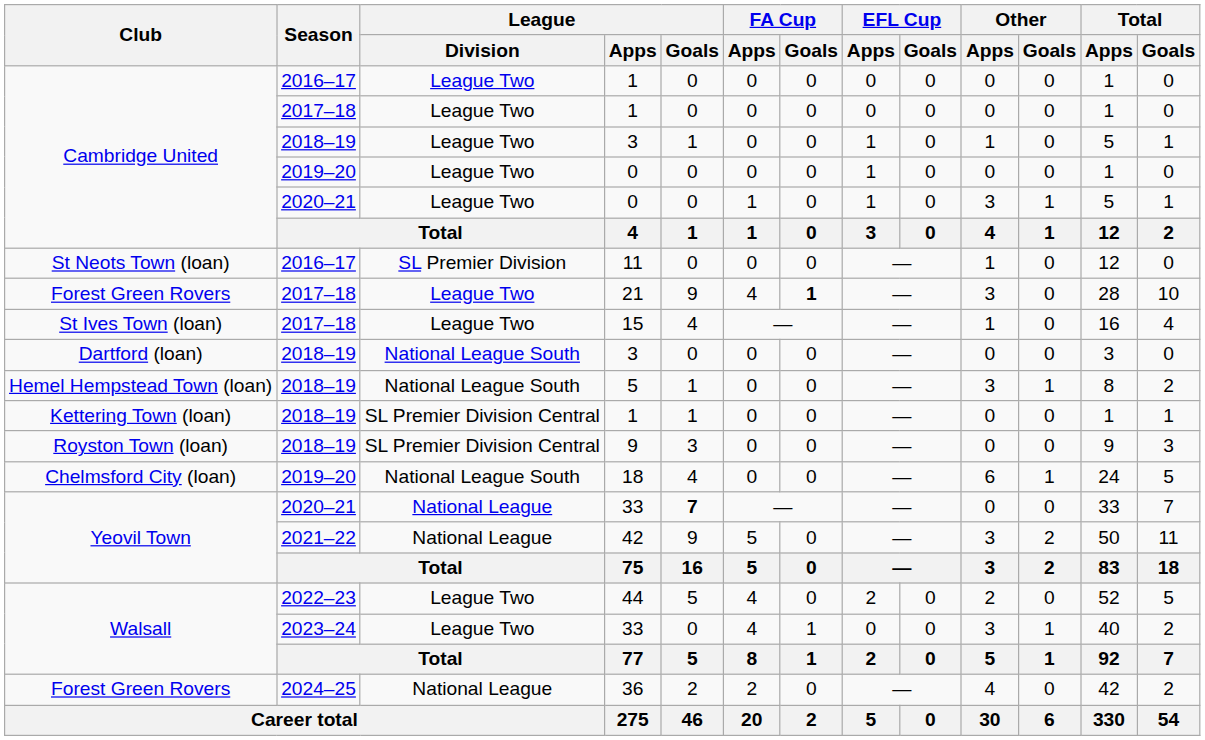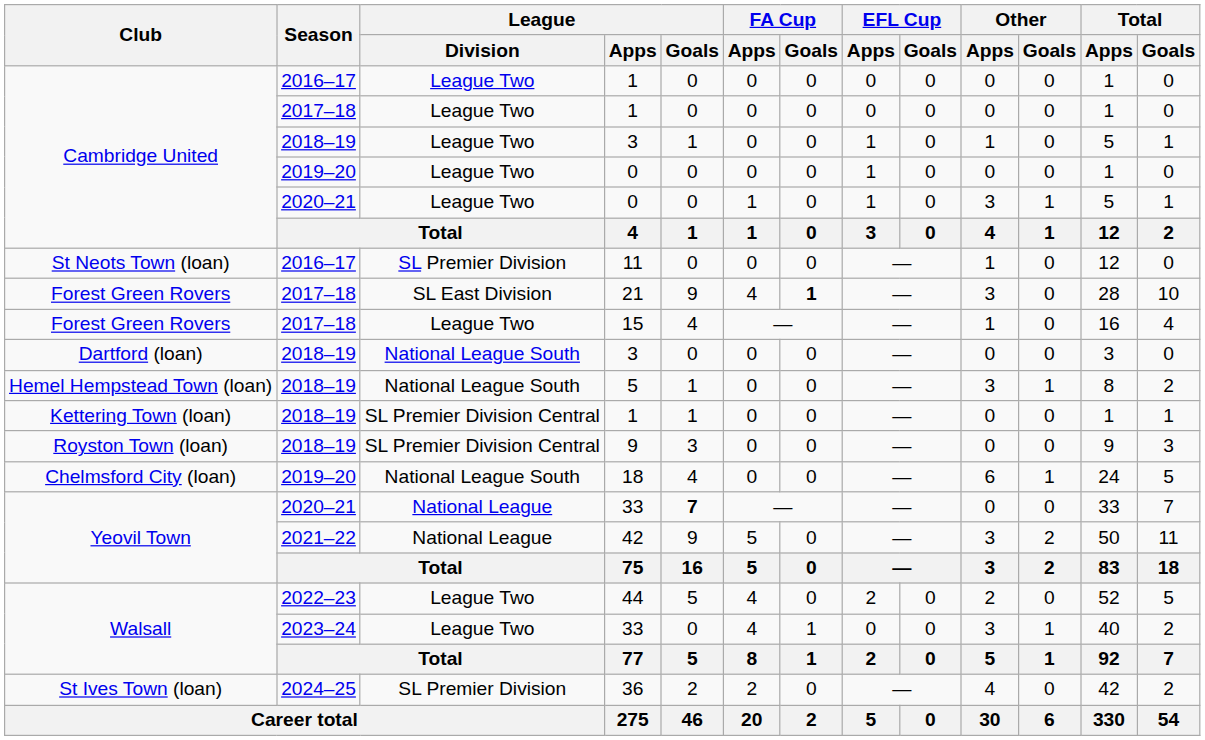21 | League / Division: League Two -> SL East Division
15 | Club: St Ives Town (loan) -> Forest Green Rovers
36 | Club: Forest Green Rovers -> St Ives Town (loan)
36 | League / Division: National League -> SL Premier Division
